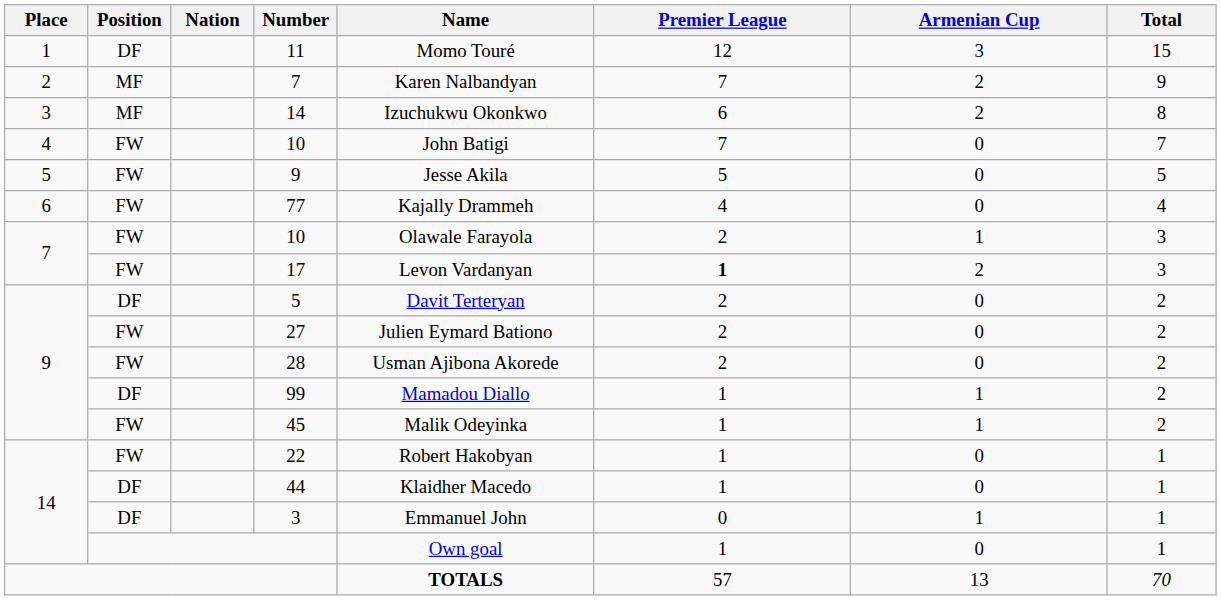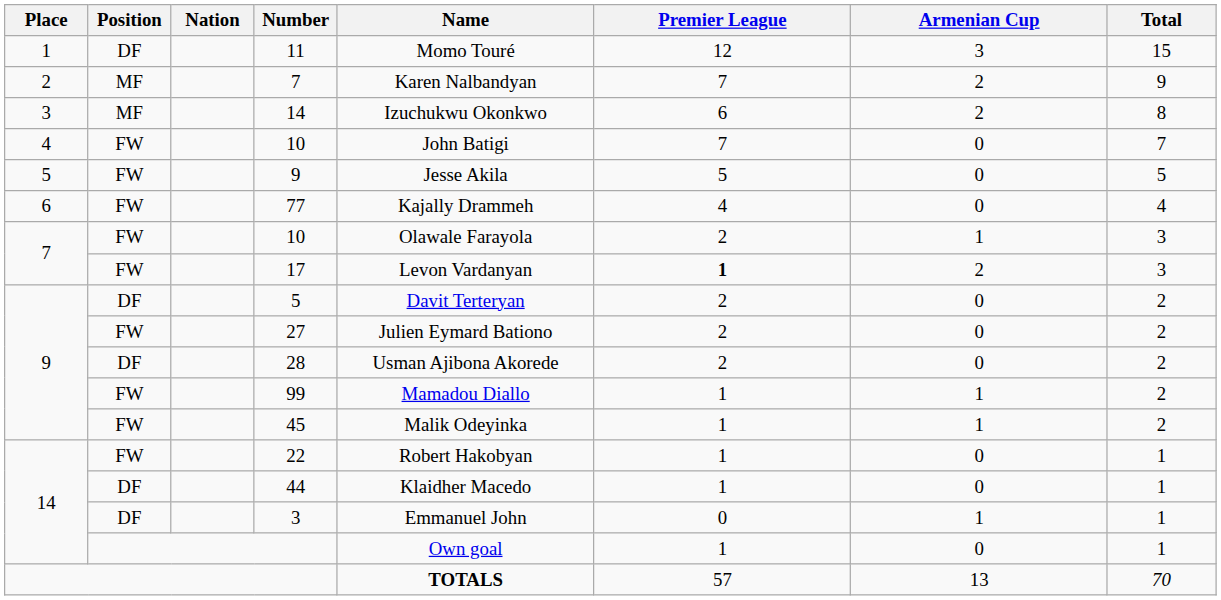28 | Position: FW -> DF
99 | Position: DF -> FW
